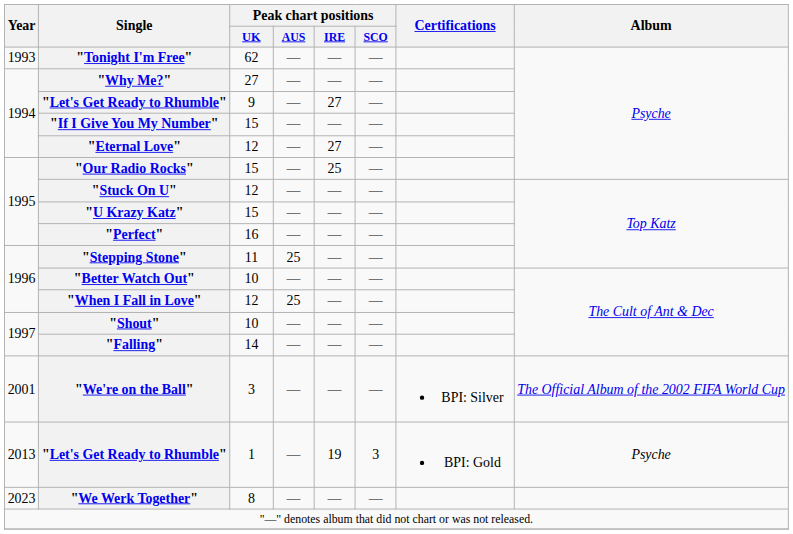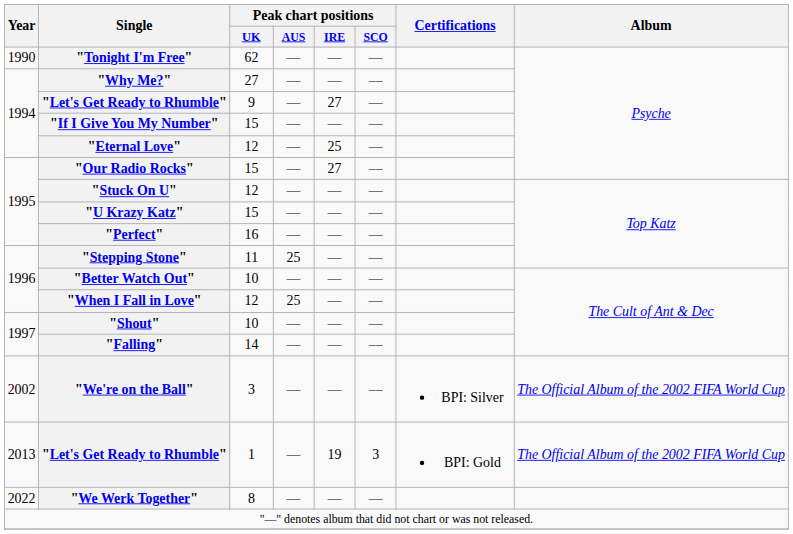"Tonight I'm Free" | Year: 1993 -> 1990
"Eternal Love" | Peak chart positions / IRE: 27 -> 25
"Our Radio Rocks" | Peak chart positions / IRE: 25 -> 27
"We're on the Ball" | Year: 2001 -> 2002
"Let's Get Ready to Rhumble" / 1 | Album: Psyche -> The Official Album of the 2002 FIFA World Cup
"We Werk Together" | Year: 2023 -> 2022
